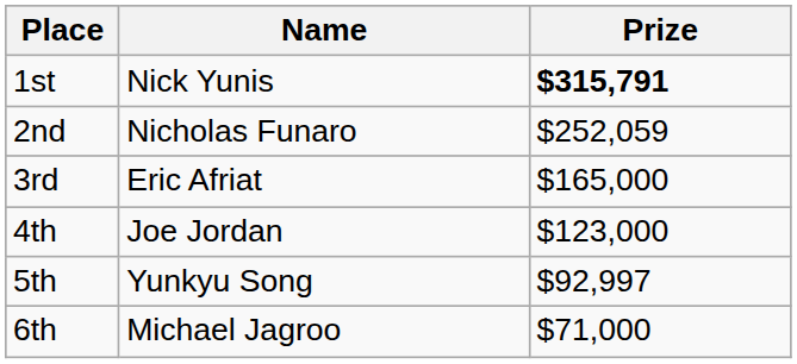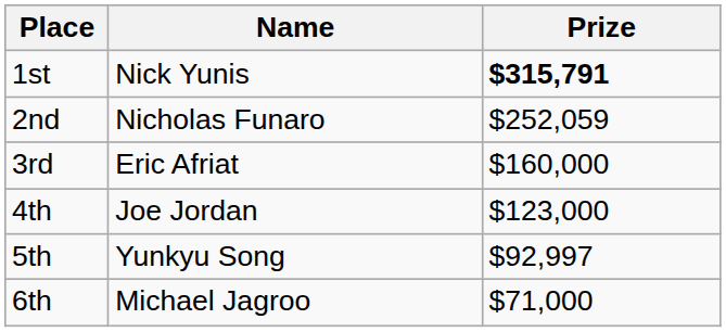3rd | Prize: $165,000 -> $160,000
